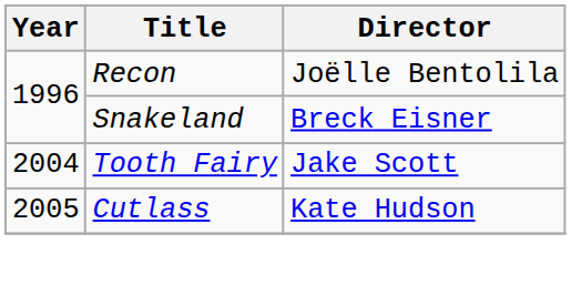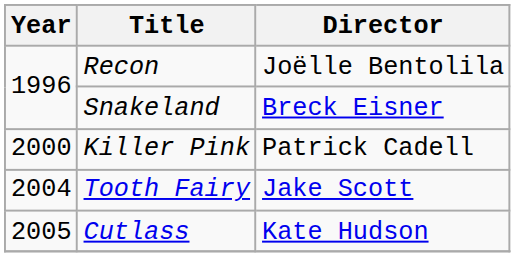+ row: 2000 | Killer Pink | Patrick Cadell
